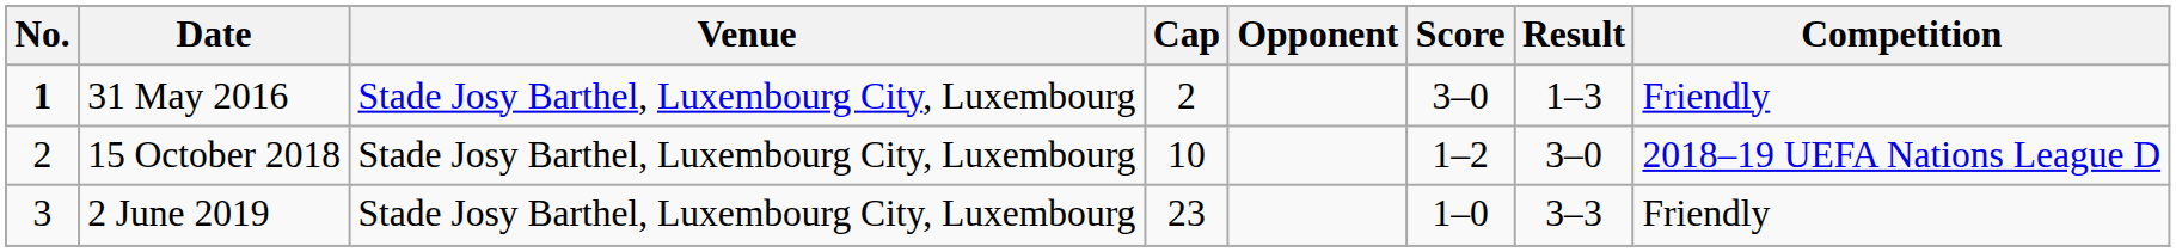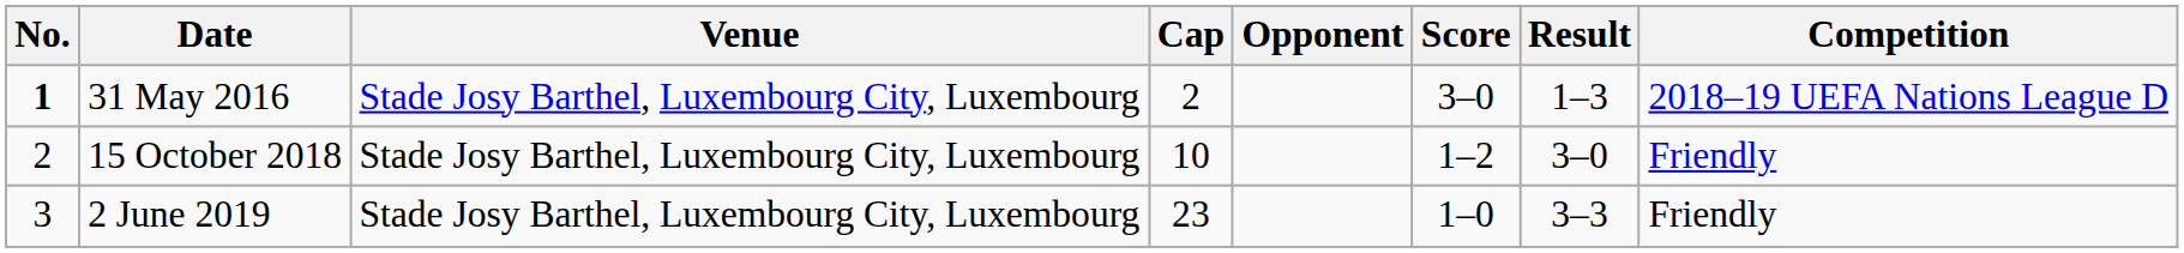31 May 2016 | Competition: Friendly -> 2018–19 UEFA Nations League D
15 October 2018 | Competition: 2018–19 UEFA Nations League D -> Friendly
